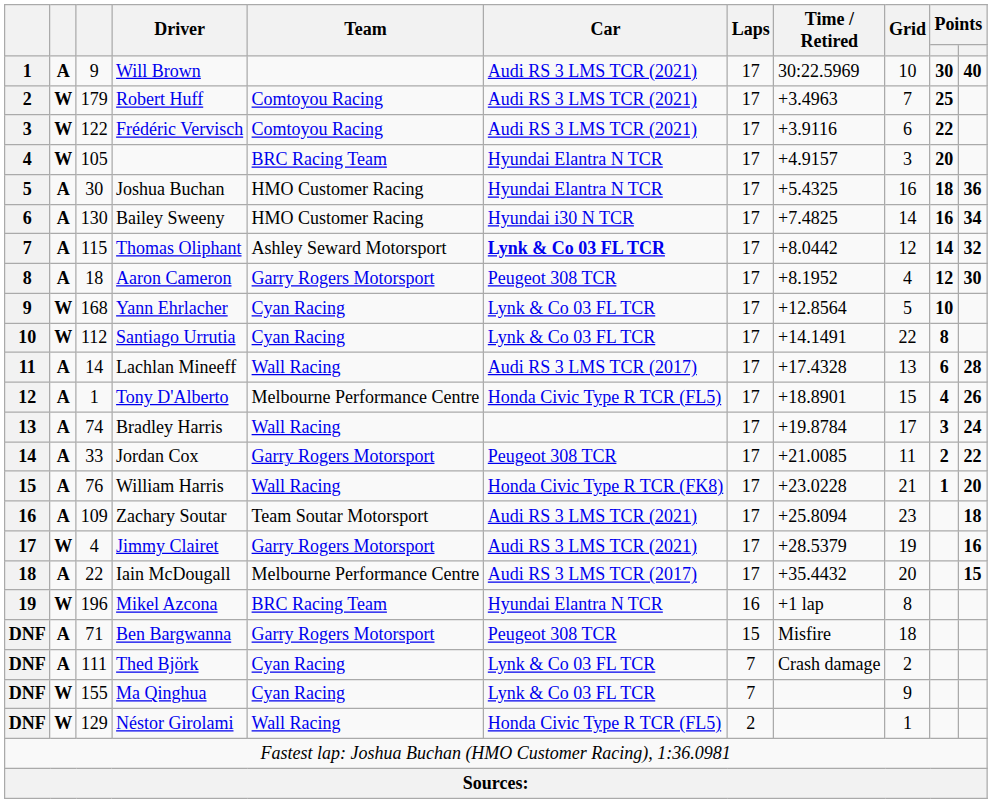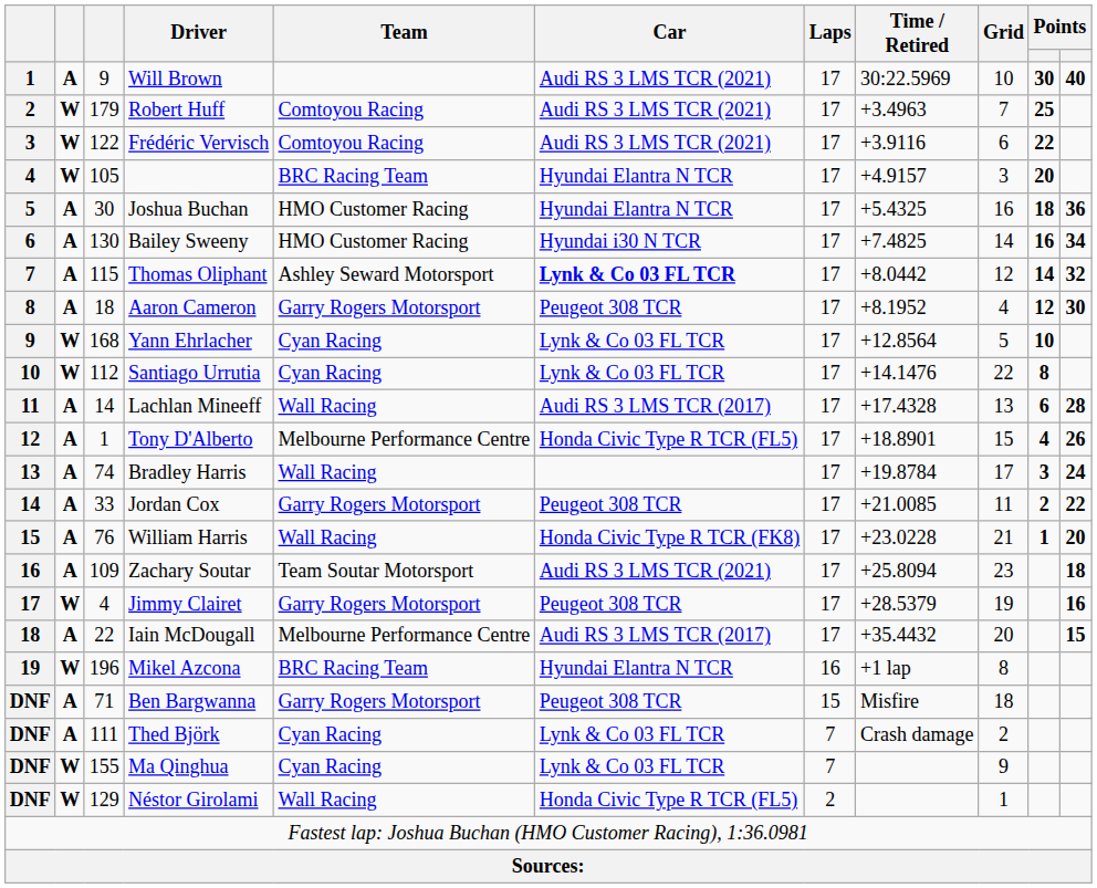Santiago Urrutia | Time / Retired: +14.1491 -> +14.1476
Jimmy Clairet | Car: Audi RS 3 LMS TCR (2021) -> Peugeot 308 TCR
